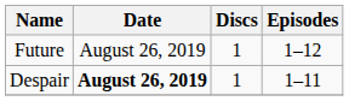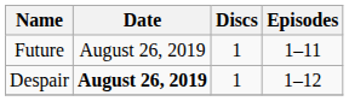Future | Episodes: 1–12 -> 1–11
Despair | Episodes: 1–11 -> 1–12
